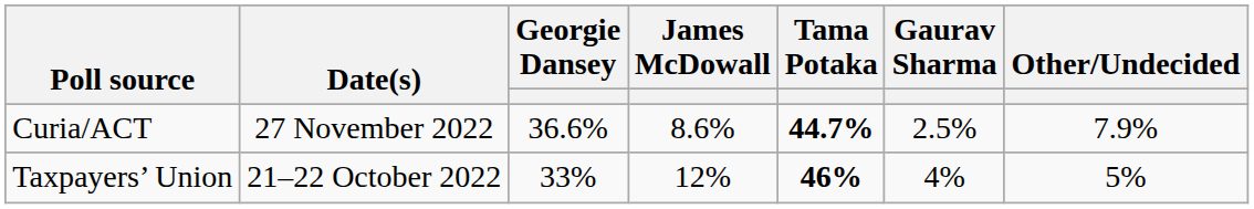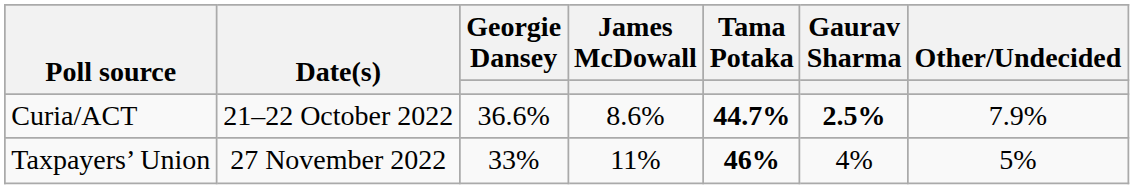Curia/ACT | Date(s): 27 November 2022 -> 21–22 October 2022
Curia/ACT | Gaurav Sharma: normal -> bold
Taxpayers’ Union | Date(s): 21–22 October 2022 -> 27 November 2022
Taxpayers’ Union | James McDowall: 12% -> 11%
